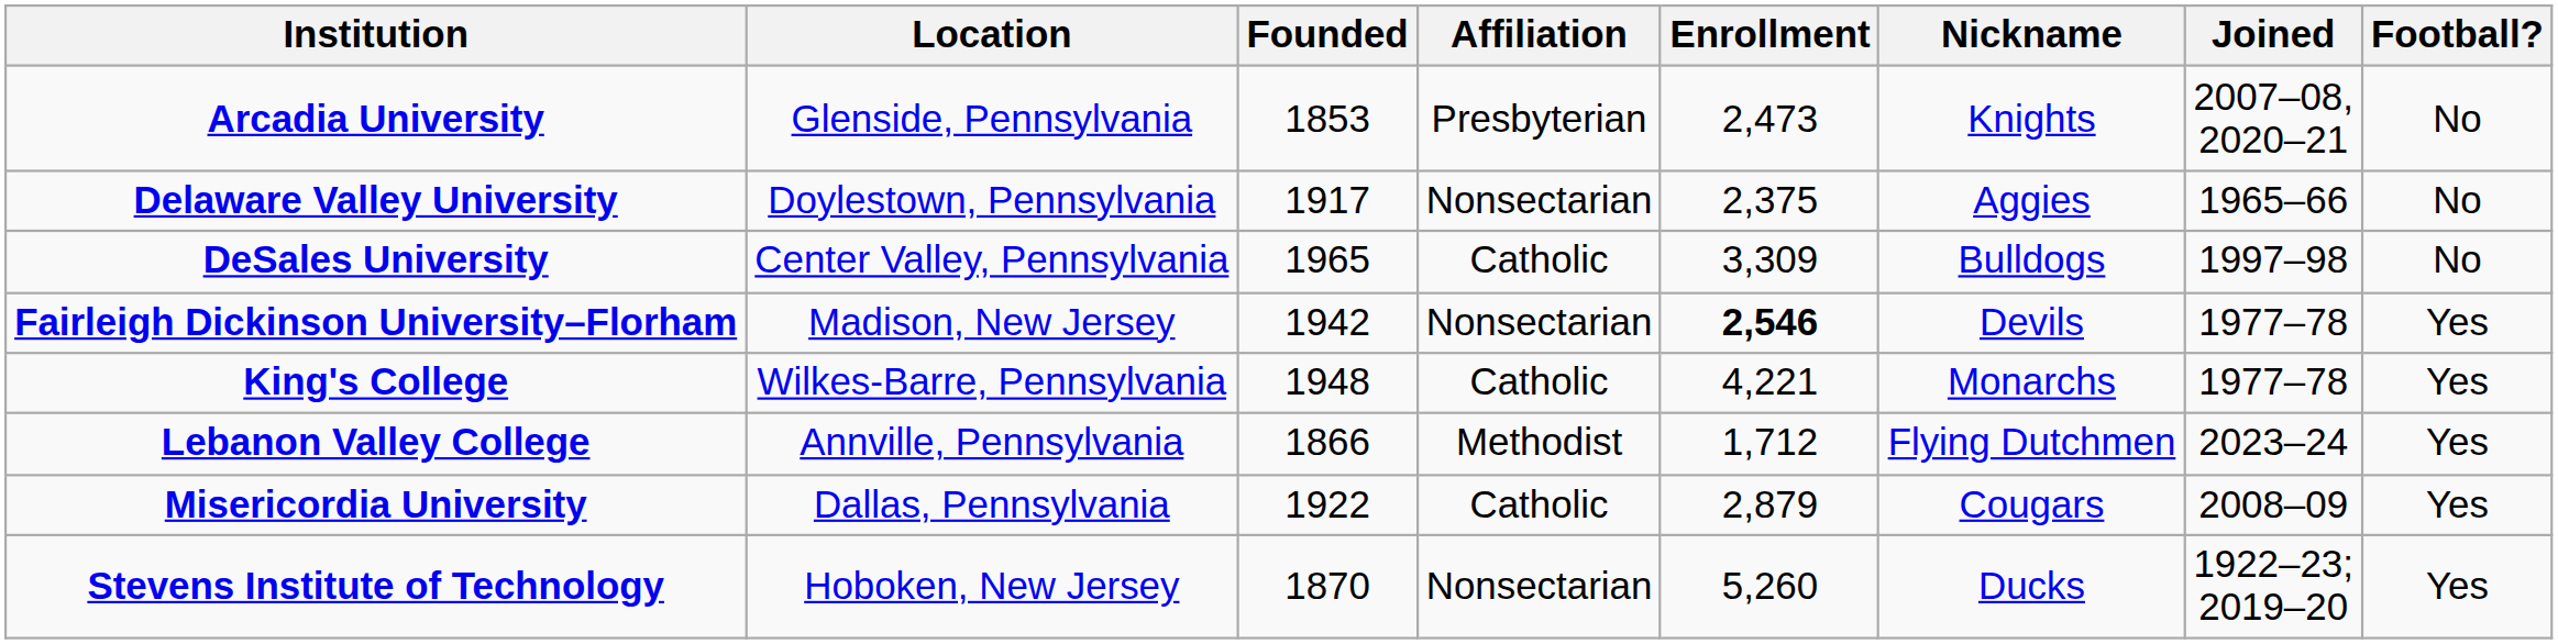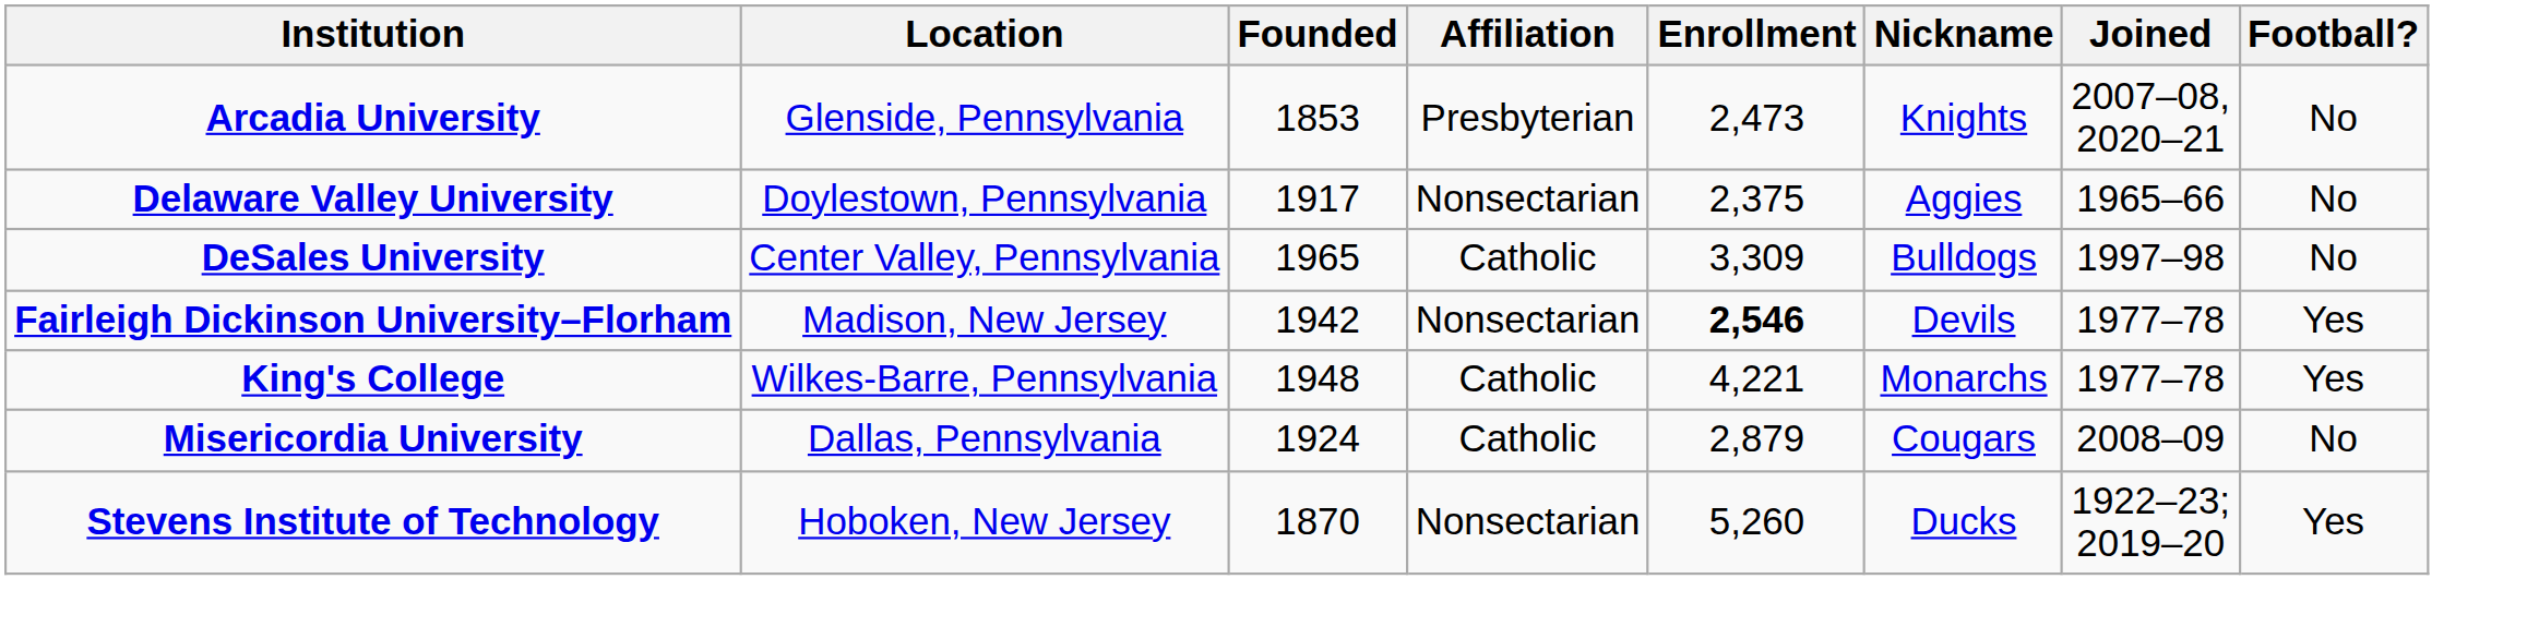- row: Lebanon Valley College | Annville, Pennsylvania | 1866 | Methodist | 1,712 | Flying Dutchmen | 2023–24 | Yes
Misericordia University | Founded: 1922 -> 1924
Misericordia University | Football?: Yes -> No
